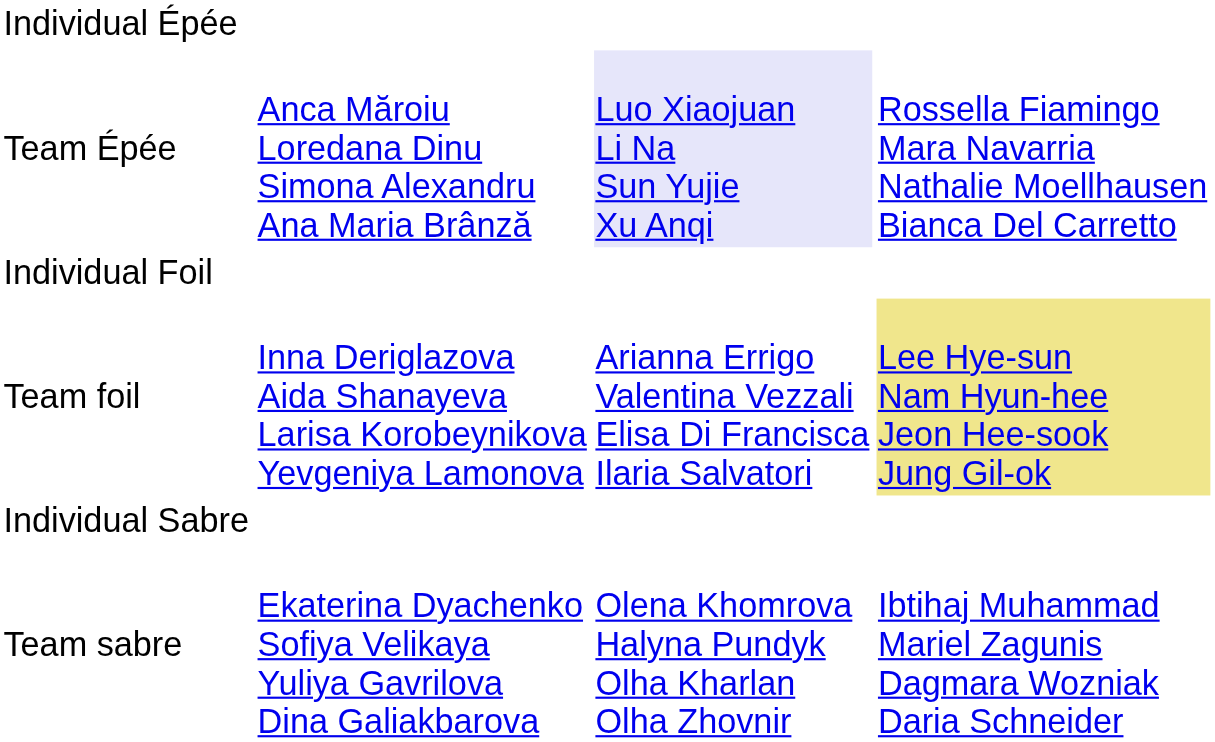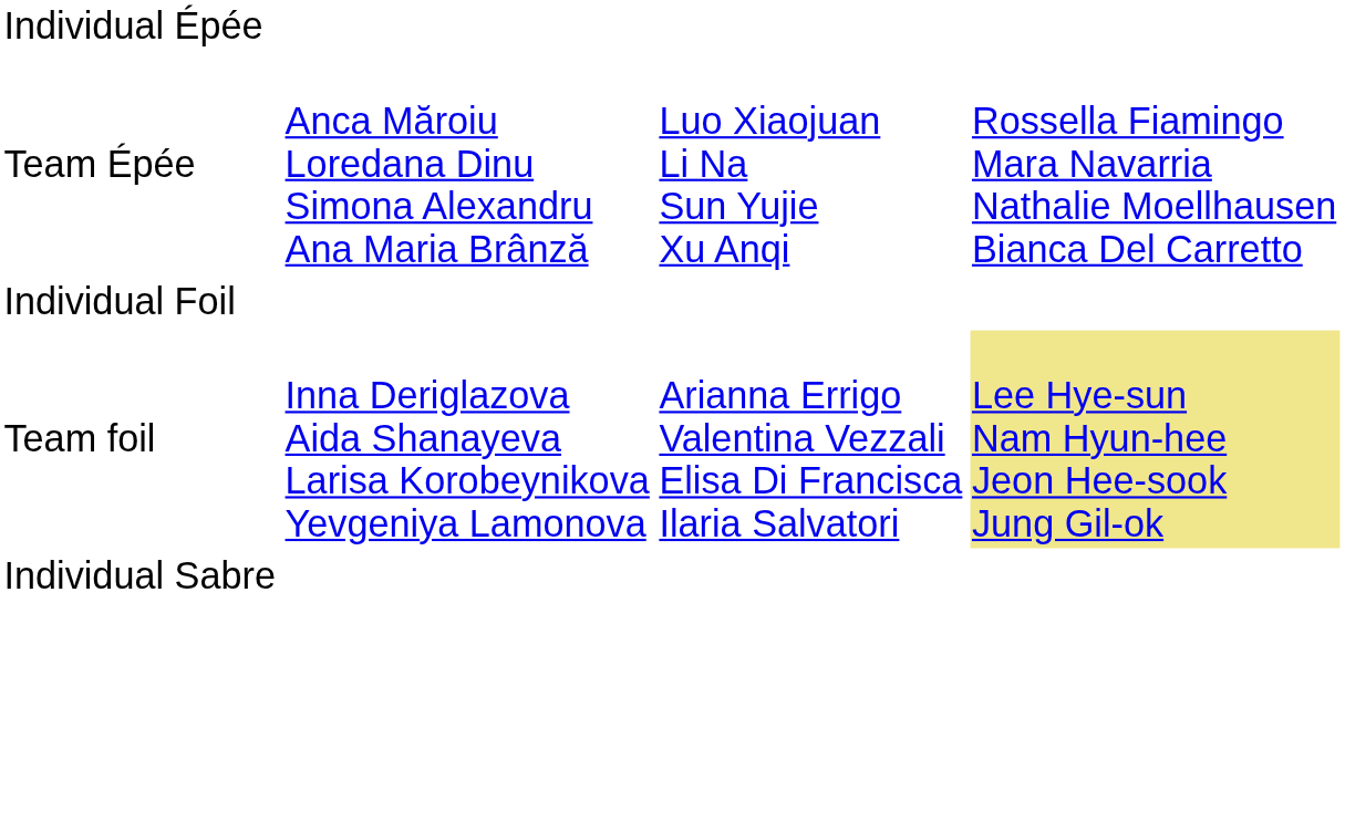Team Épée | column 3: lavender background -> no background
- row: Team sabre | Ekaterina Dyachenko Sofiya Velikaya Yuliya Gavrilova Dina Galiakbarova | Olena Khomrova Halyna Pundyk Olha Kharlan Olha Zhovnir | Ibtihaj Muhammad Mariel Zagunis Dagmara Wozniak Daria Schneider
